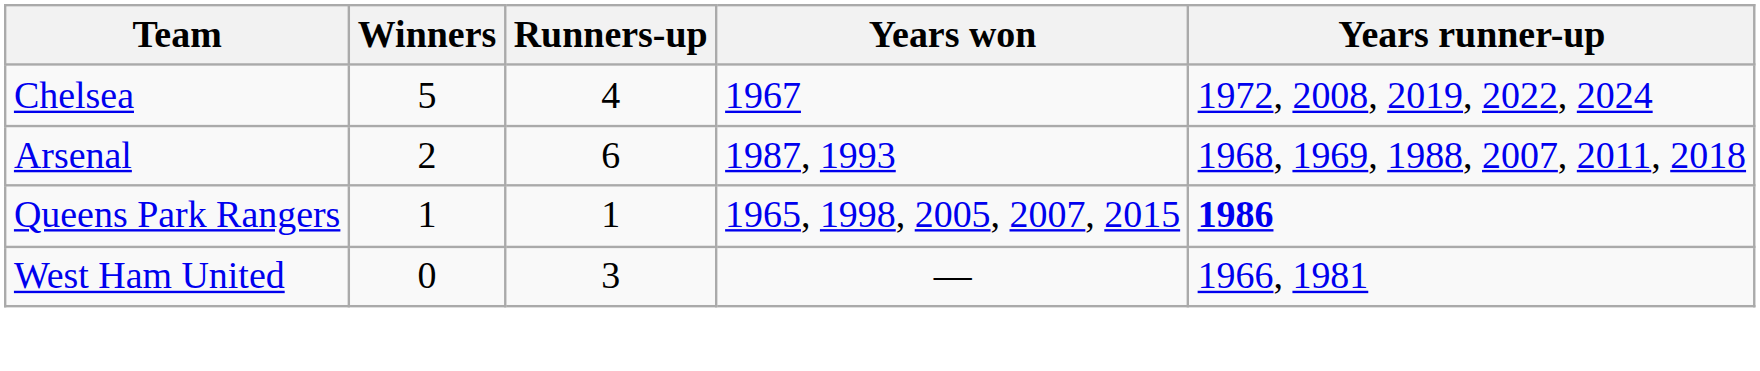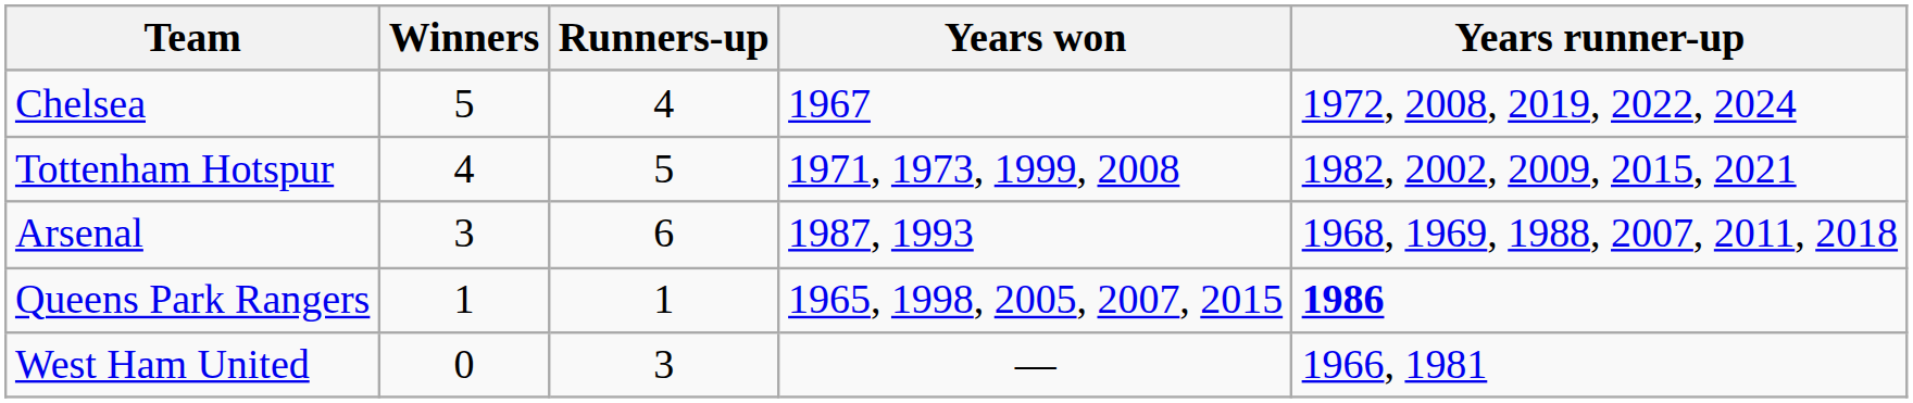+ row: Tottenham Hotspur | 4 | 5 | 1971, 1973, 1999, 2008 | 1982, 2002, 2009, 2015, 2021
Arsenal | Winners: 2 -> 3
